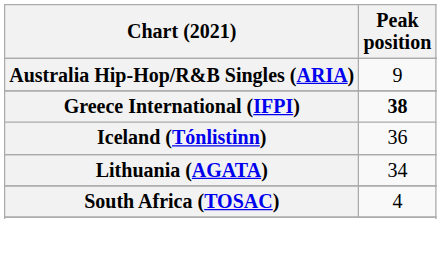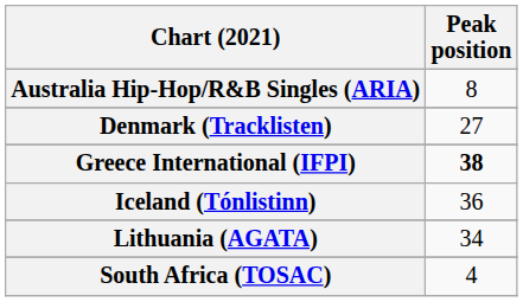Australia Hip-Hop/R&B Singles (ARIA) | Peak position: 9 -> 8
+ row: Denmark (Tracklisten) | 27
